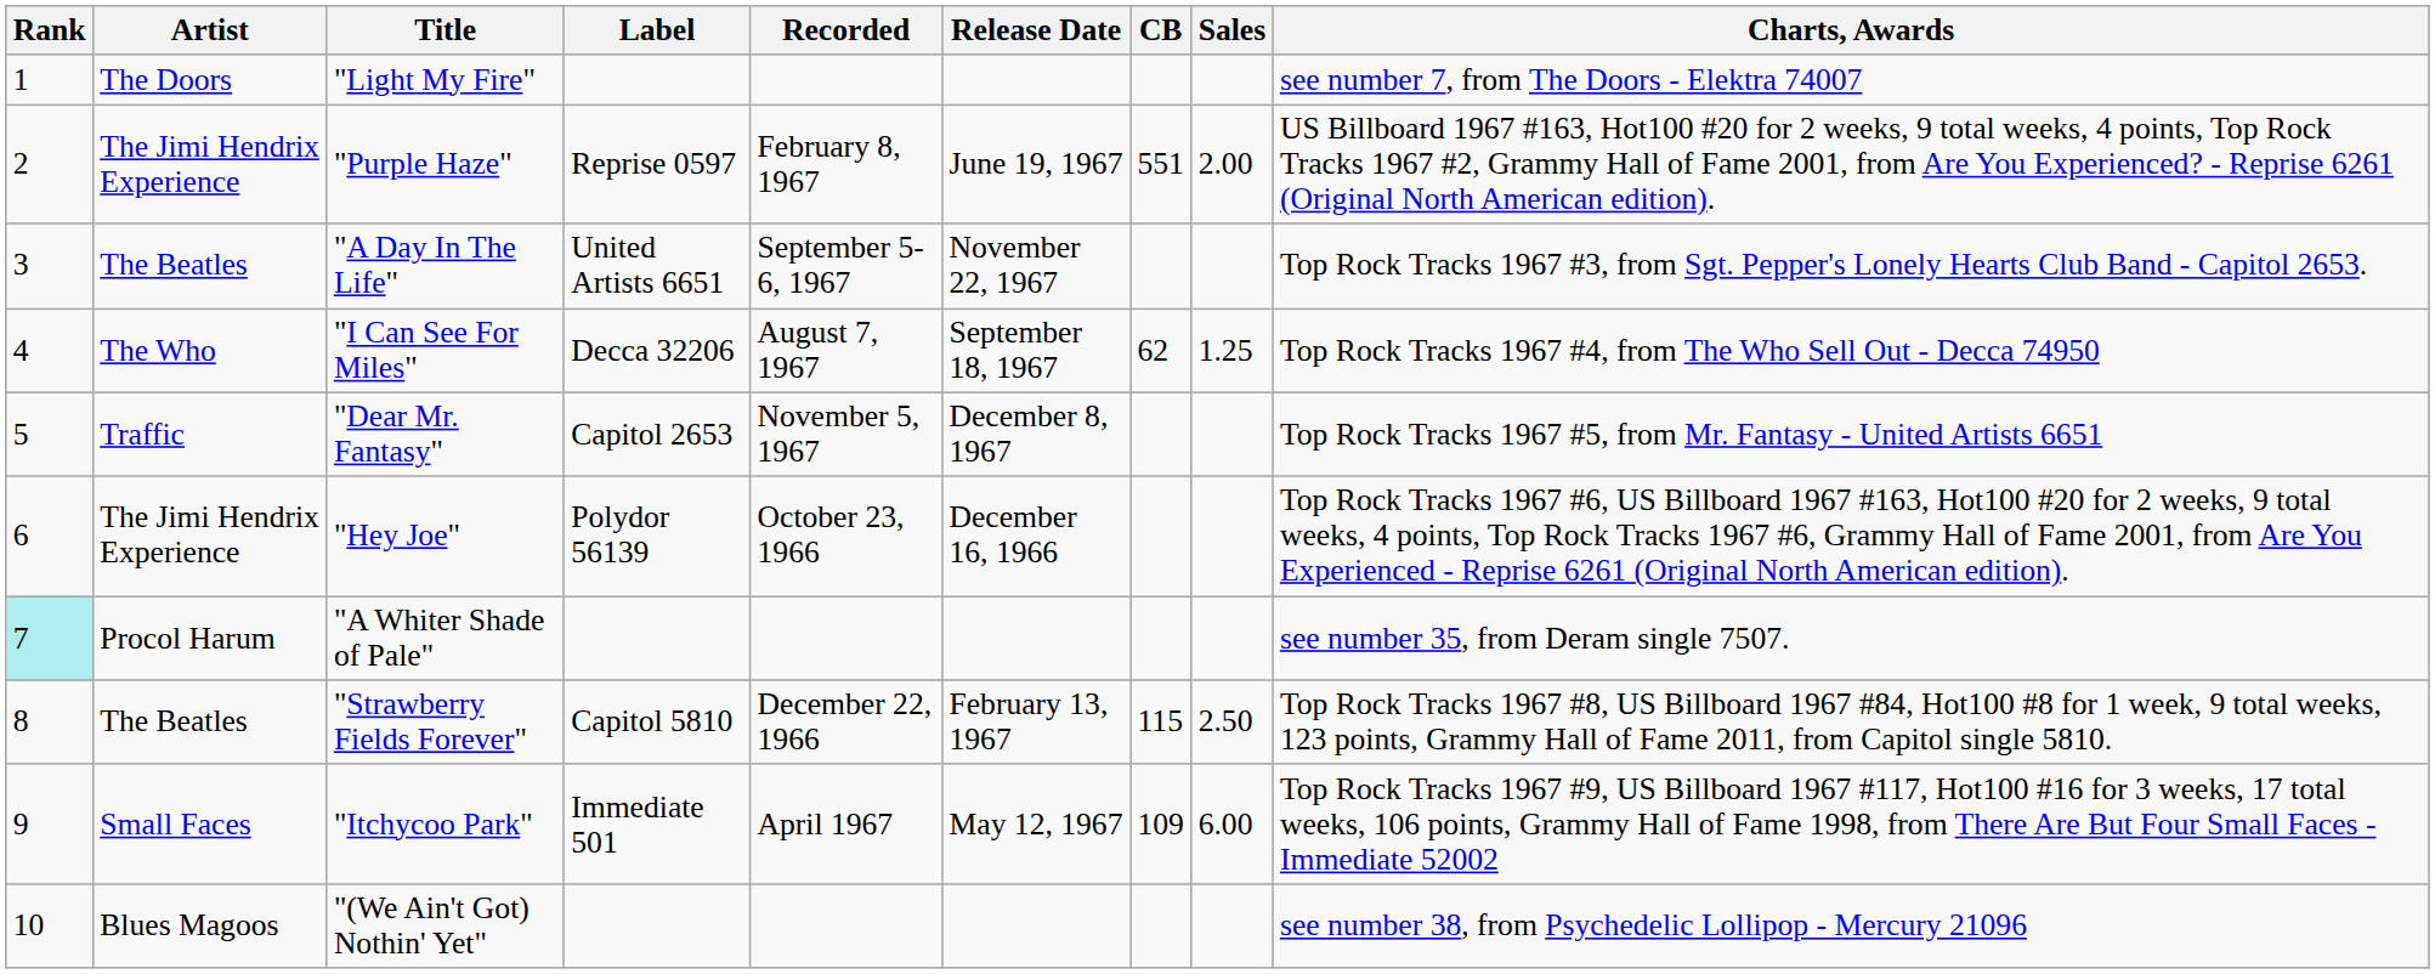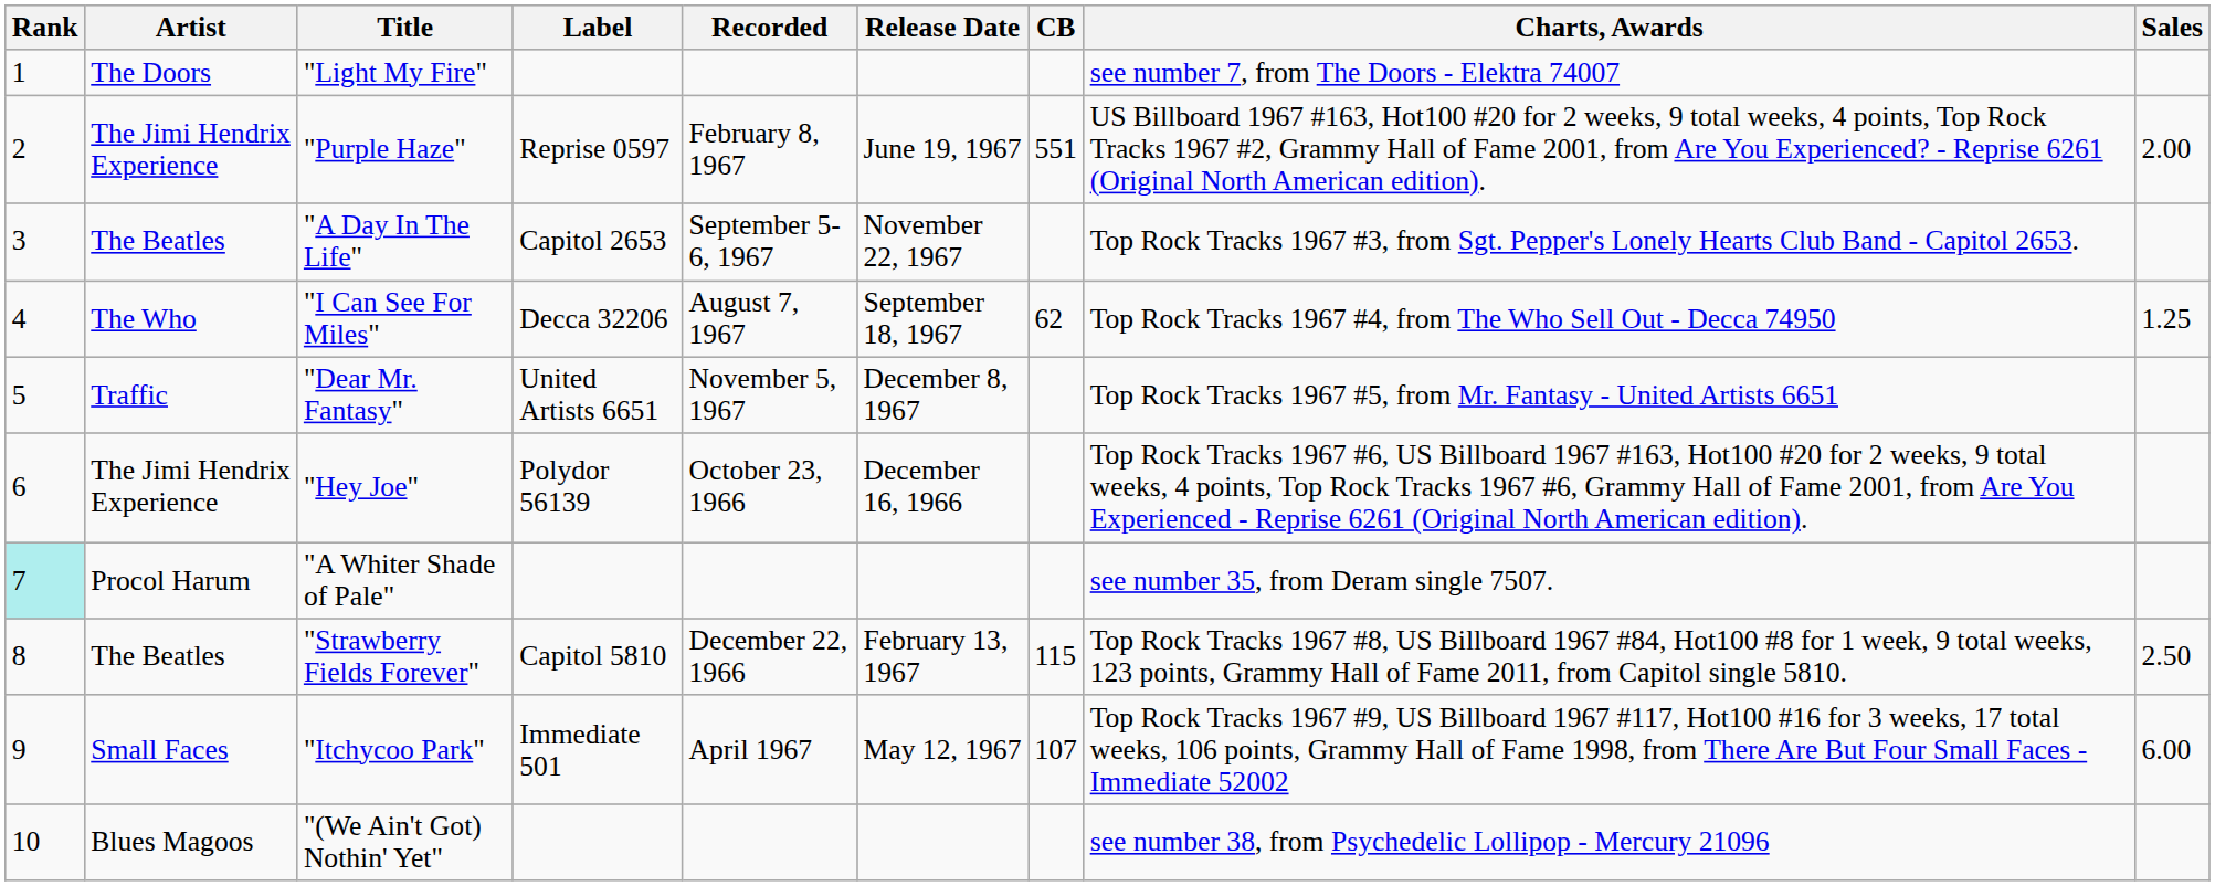columns swapped: Sales <-> Charts, Awards
"A Day In The Life" | Label: United Artists 6651 -> Capitol 2653
"Dear Mr. Fantasy" | Label: Capitol 2653 -> United Artists 6651
"Itchycoo Park" | CB: 109 -> 107
